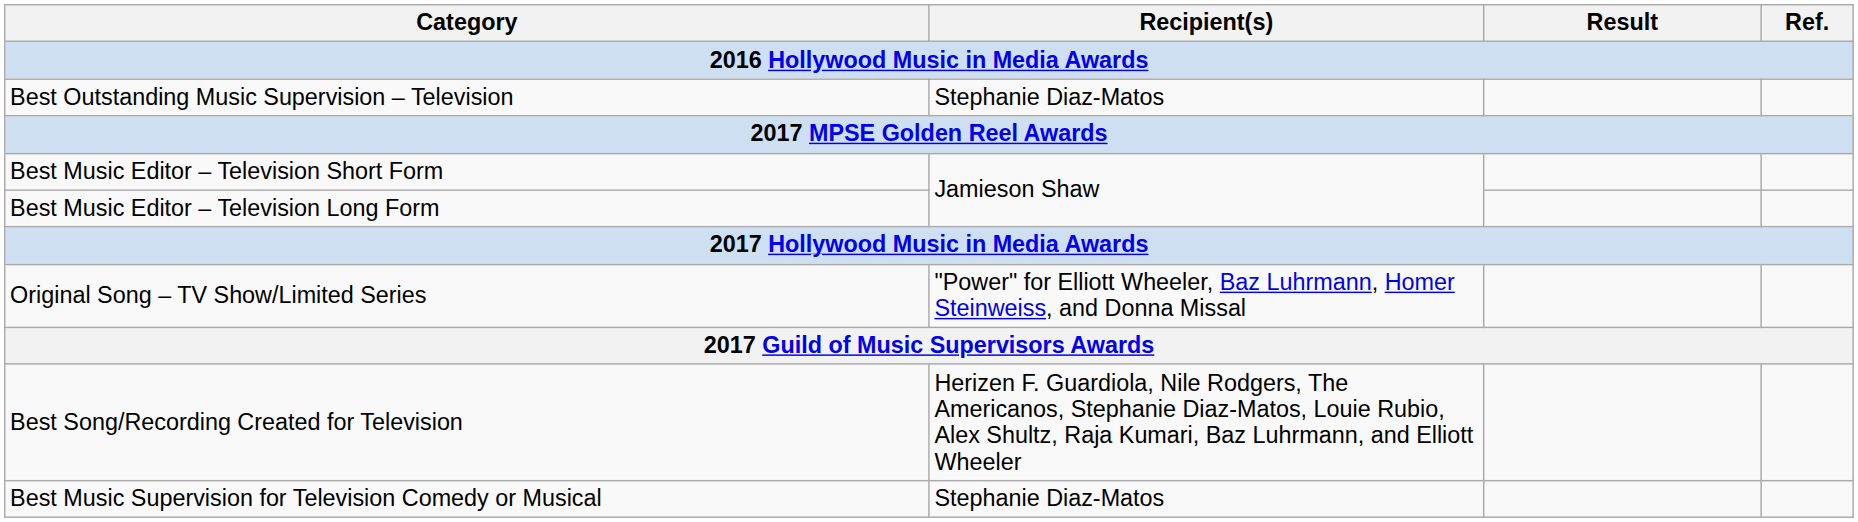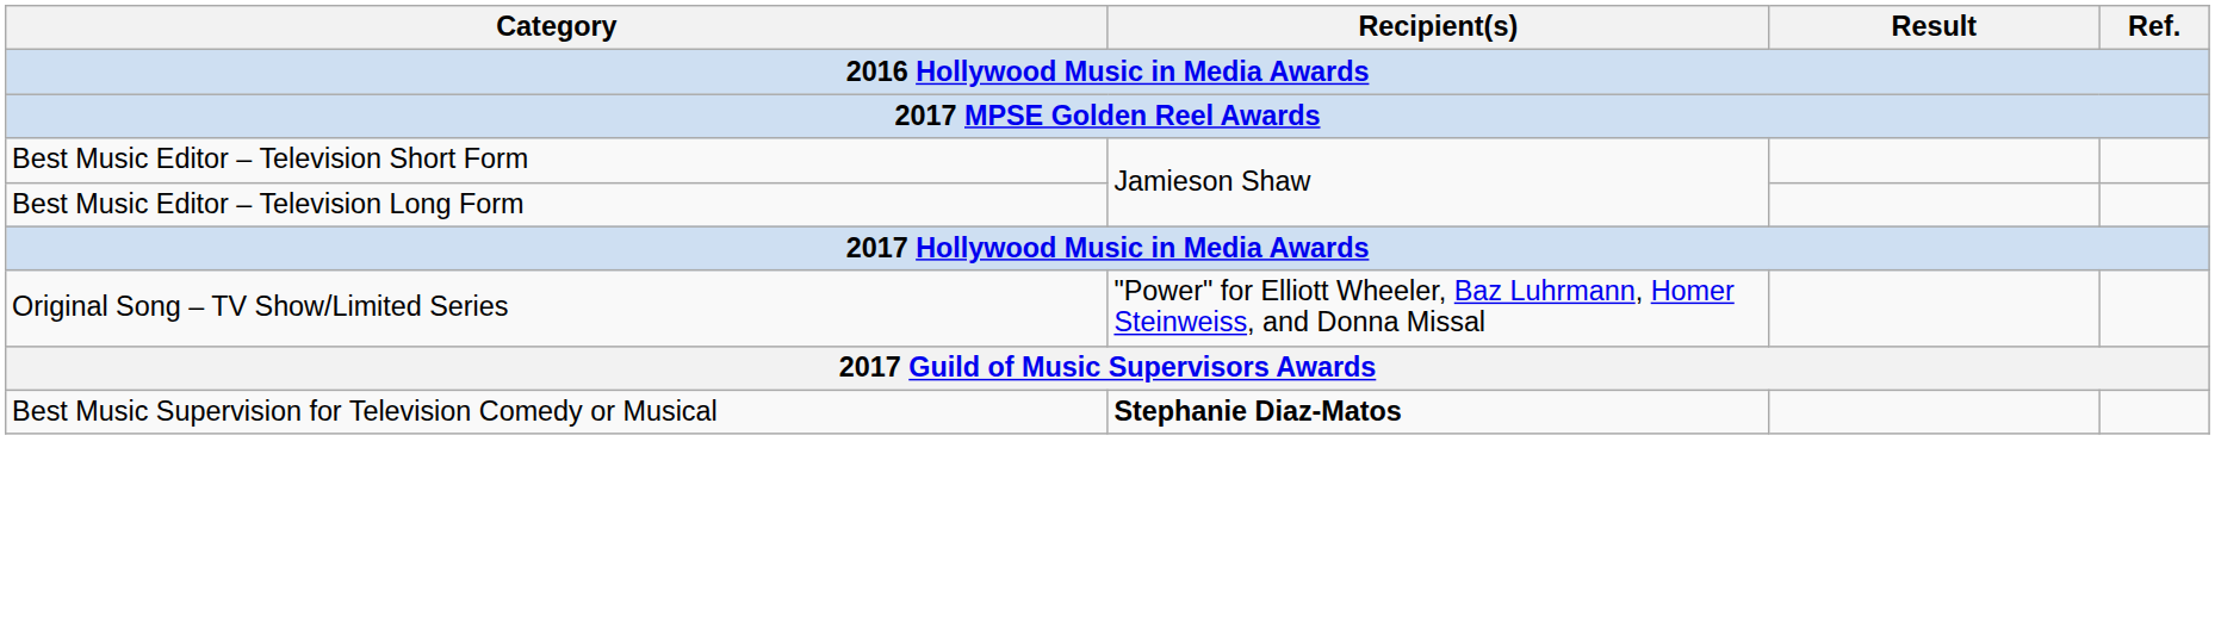- row: Best Outstanding Music Supervision – Television | Stephanie Diaz-Matos
- row: Best Song/Recording Created for Television | Herizen F. Guardiola, Nile Rodgers, The Americanos, Stephanie Diaz-Matos, Louie Rubio, Alex Shultz, Raja Kumari, Baz Luhrmann, and Elliott Wheeler
Best Music Supervision for Television Comedy or Musical | Recipient(s): normal -> bold
